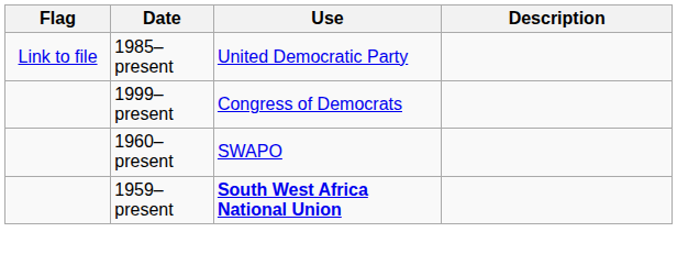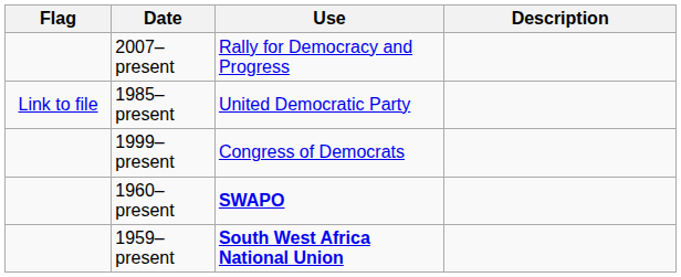+ row: 2007–present | Rally for Democracy and Progress
1960–present | Use: normal -> bold
